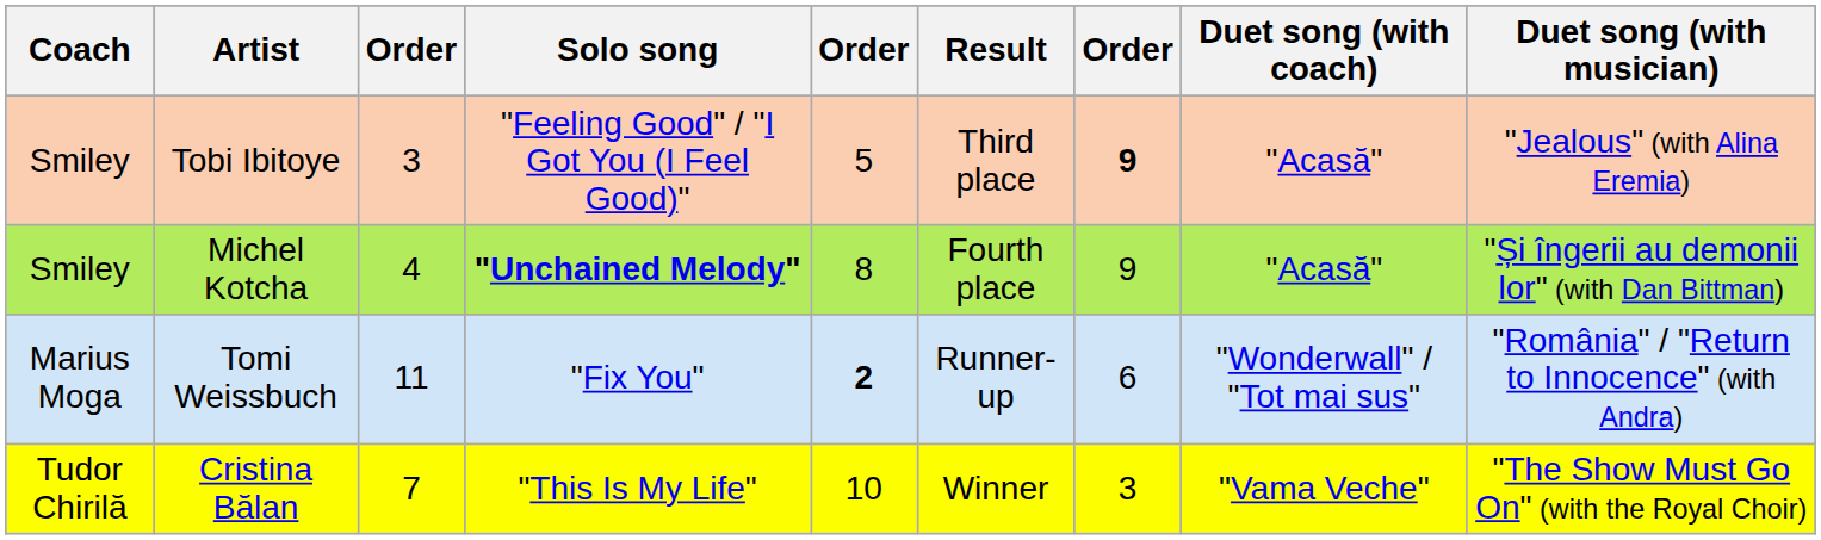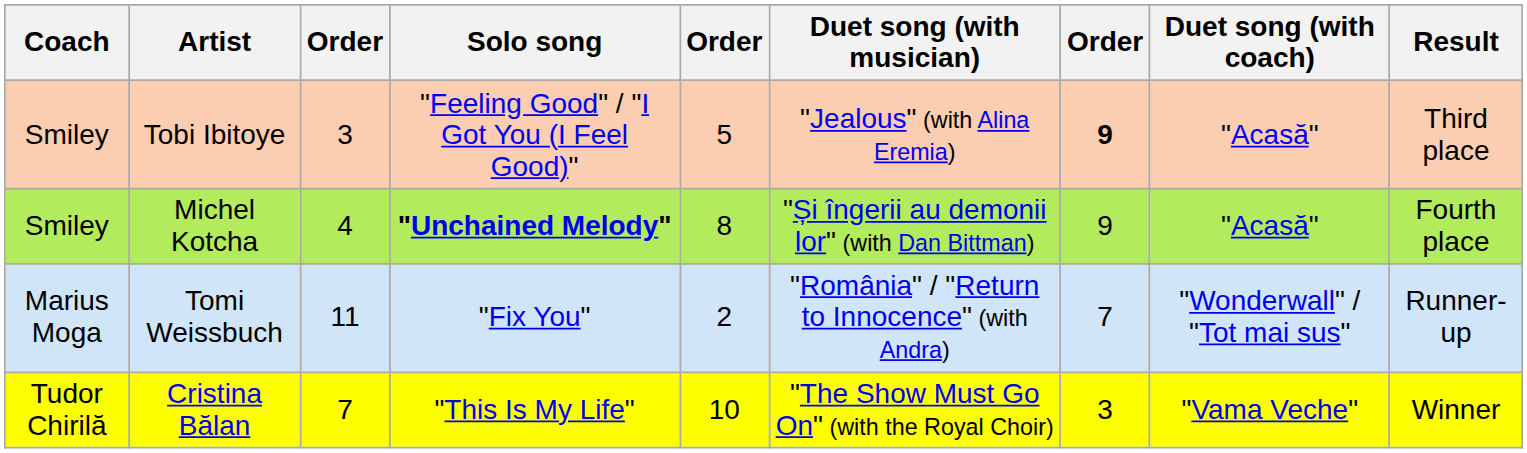columns swapped: Duet song (with musician) <-> Result
Tomi Weissbuch | column 5: bold -> normal
Tomi Weissbuch | column 7: 6 -> 7
